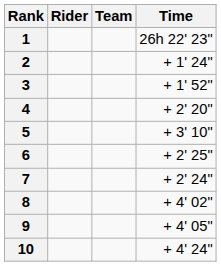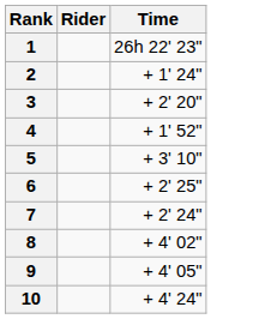- column: Team
3 | Time: + 1' 52" -> + 2' 20"
4 | Time: + 2' 20" -> + 1' 52"
